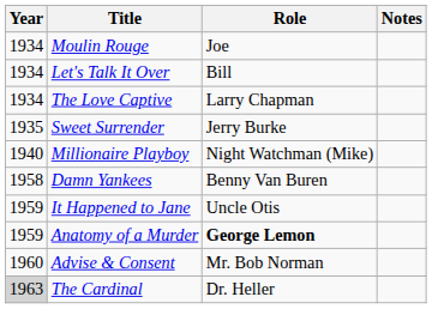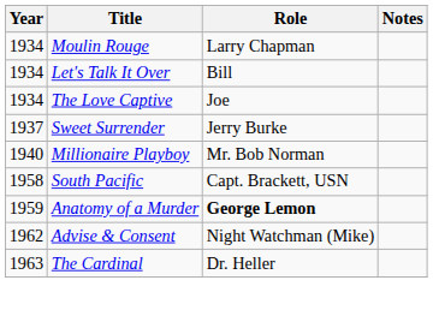Moulin Rouge | Role: Joe -> Larry Chapman
The Love Captive | Role: Larry Chapman -> Joe
Sweet Surrender | Year: 1935 -> 1937
Millionaire Playboy | Role: Night Watchman (Mike) -> Mr. Bob Norman
+ row: 1958 | South Pacific | Capt. Brackett, USN
- row: 1958 | Damn Yankees | Benny Van Buren
- row: 1959 | It Happened to Jane | Uncle Otis
Advise & Consent | Year: 1960 -> 1962
Advise & Consent | Role: Mr. Bob Norman -> Night Watchman (Mike)
The Cardinal | Year: lightgrey background -> no background
